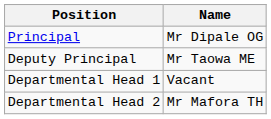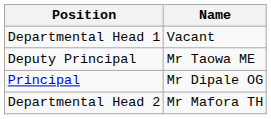rows swapped: Principal <-> Departmental Head 1
